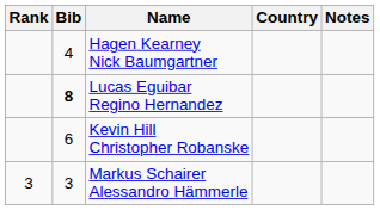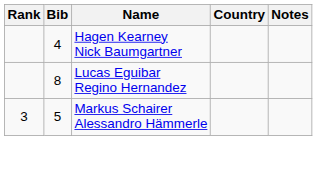Lucas Eguibar Regino Hernandez | Bib: bold -> normal
- row: 6 | Kevin Hill Christopher Robanske
Markus Schairer Alessandro Hämmerle | Bib: 3 -> 5
